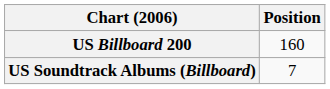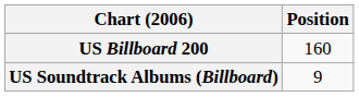US Soundtrack Albums (Billboard) | Position: 7 -> 9
